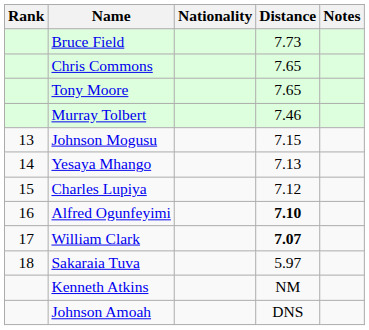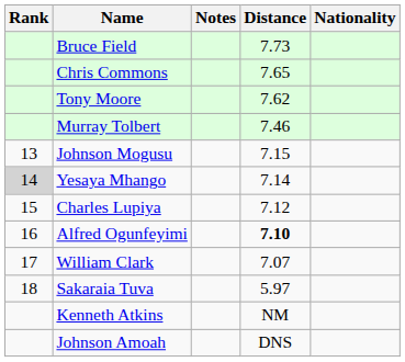columns swapped: Nationality <-> Notes
Tony Moore | Distance: 7.65 -> 7.62
Yesaya Mhango | Rank: no background -> lightgrey background
Yesaya Mhango | Distance: 7.13 -> 7.14
William Clark | Distance: bold -> normal
